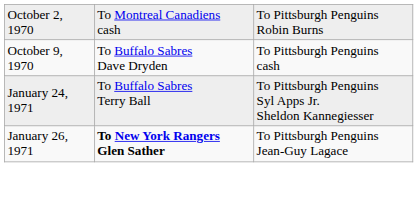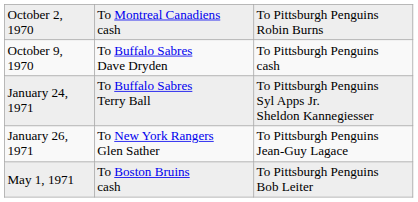January 26, 1971 | column 2: bold -> normal
+ row: May 1, 1971 | To Boston Bruins cash | To Pittsburgh Penguins Bob Leiter
